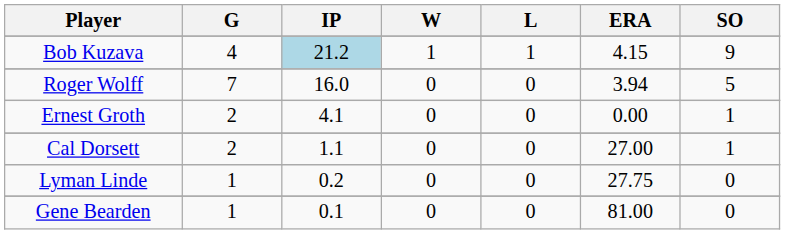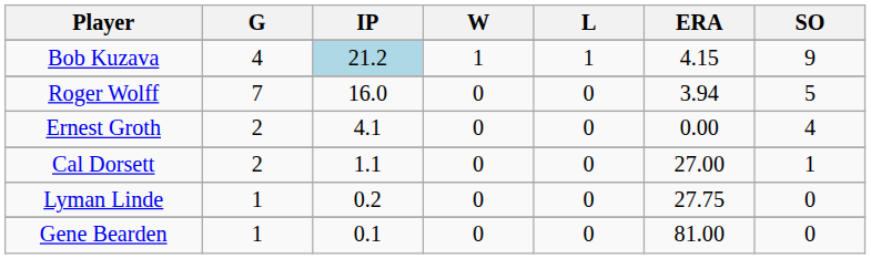Ernest Groth | SO: 1 -> 4
